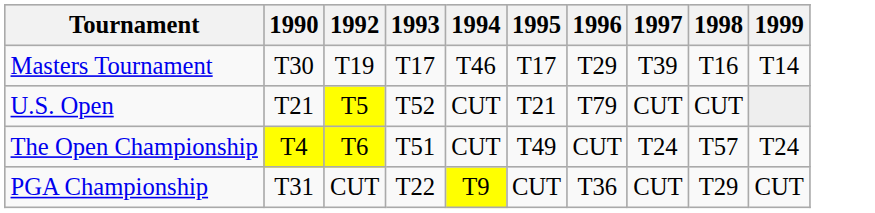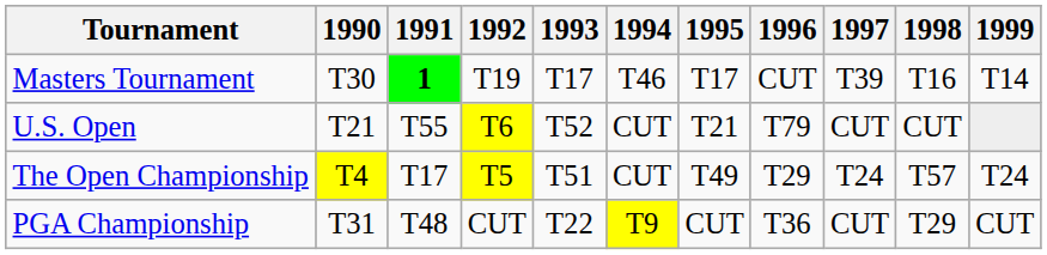+ column: 1991 | 1 | T55 | T17 | T48
Masters Tournament | 1996: T29 -> CUT
U.S. Open | 1992: T5 -> T6
The Open Championship | 1992: T6 -> T5
The Open Championship | 1996: CUT -> T29
